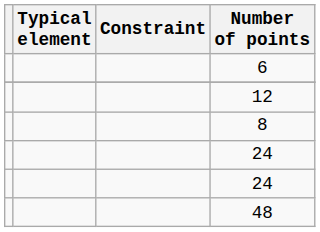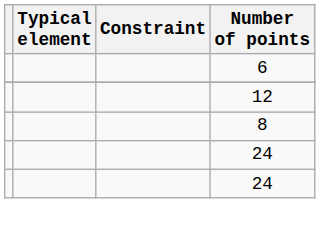- row: 48
